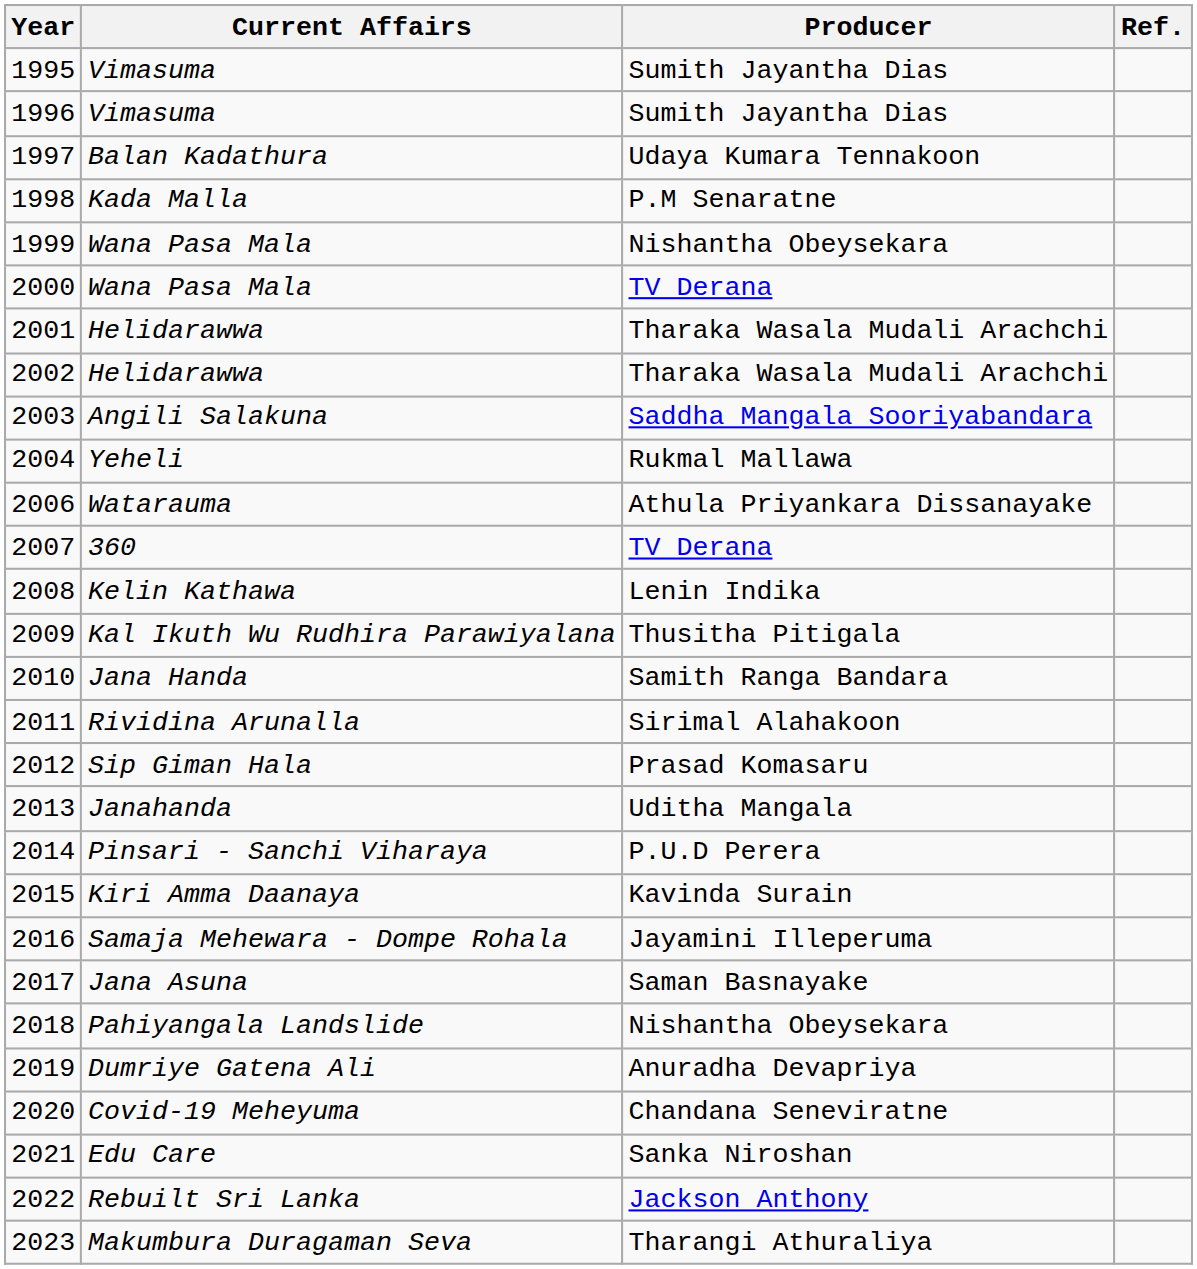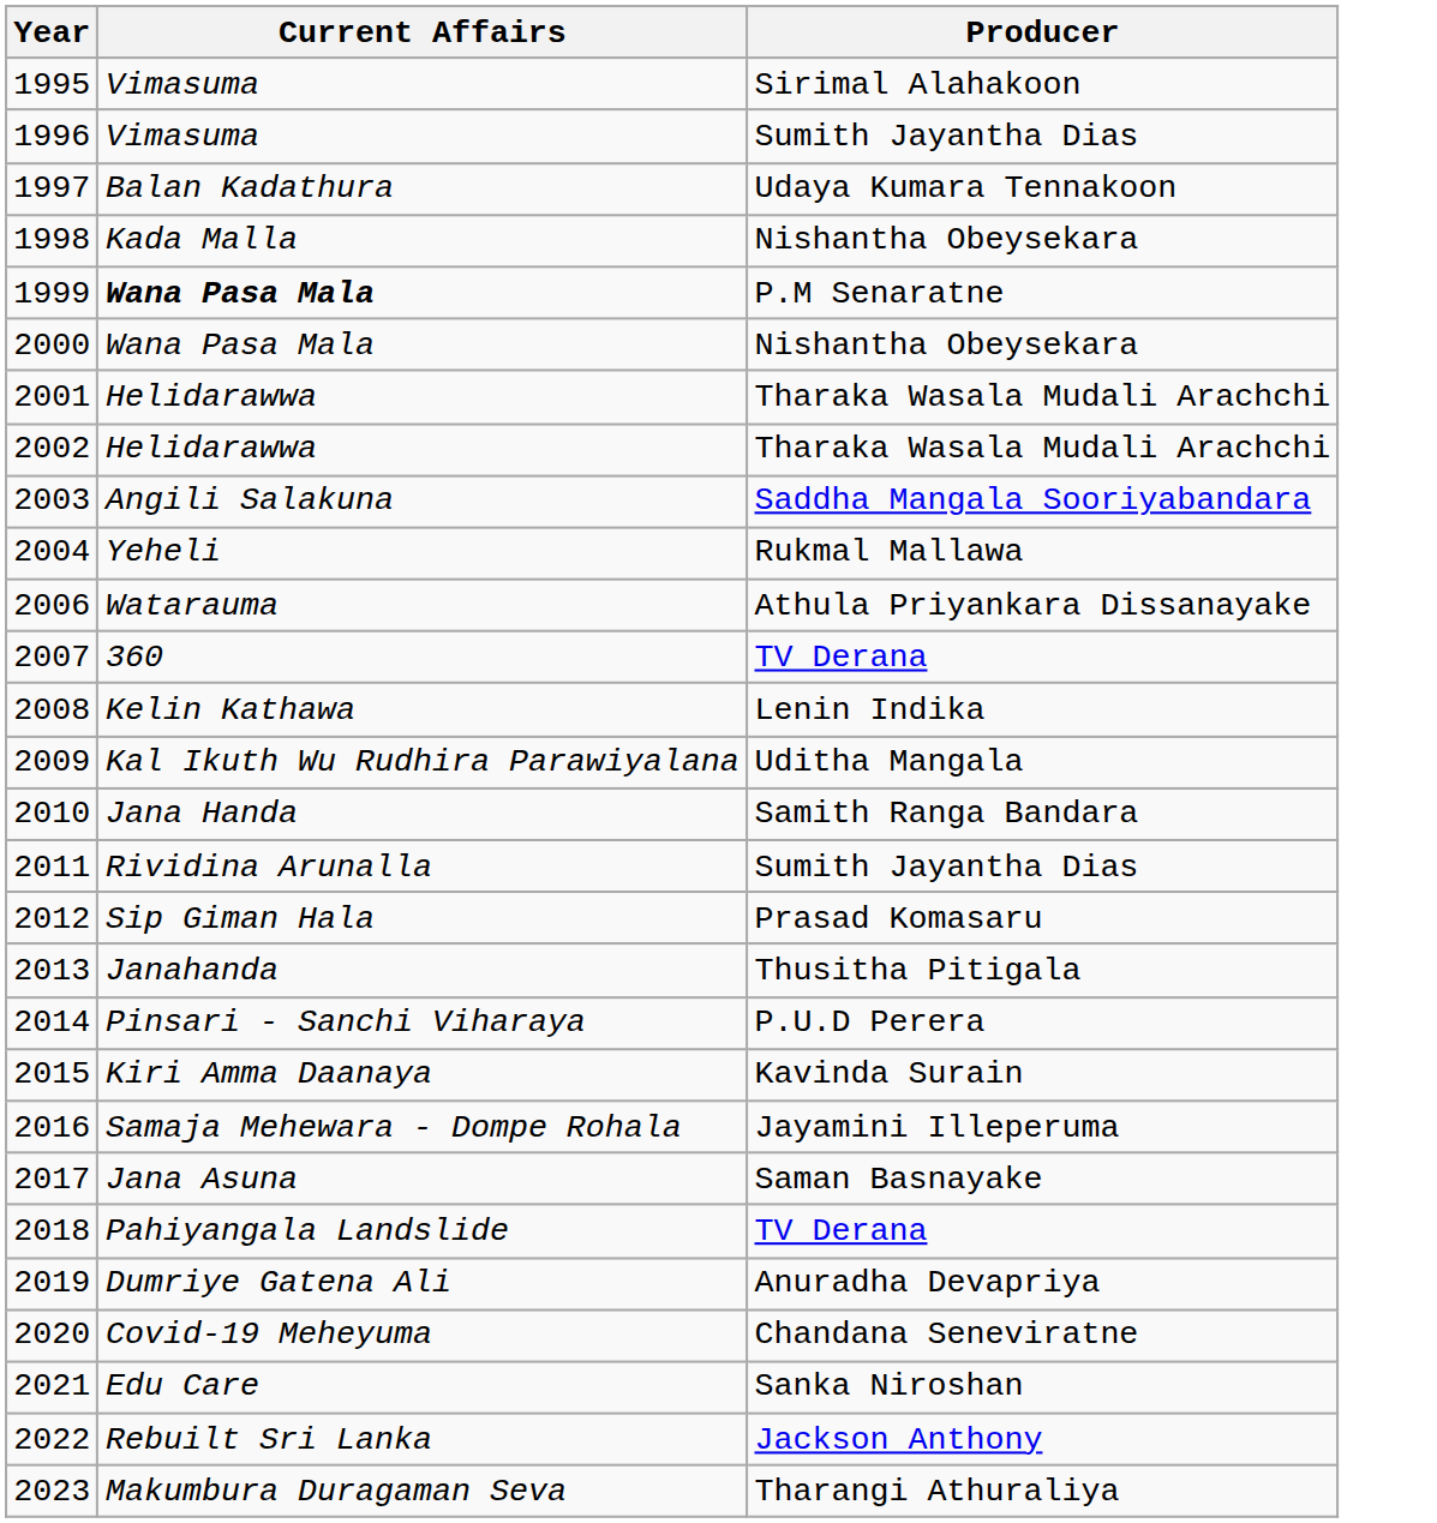- column: Ref.
1995 | Producer: Sumith Jayantha Dias -> Sirimal Alahakoon
1998 | Producer: P.M Senaratne -> Nishantha Obeysekara
1999 | Current Affairs: normal -> bold
1999 | Producer: Nishantha Obeysekara -> P.M Senaratne
2000 | Producer: TV Derana -> Nishantha Obeysekara
2009 | Producer: Thusitha Pitigala -> Uditha Mangala
2011 | Producer: Sirimal Alahakoon -> Sumith Jayantha Dias
2013 | Producer: Uditha Mangala -> Thusitha Pitigala
2018 | Producer: Nishantha Obeysekara -> TV Derana
